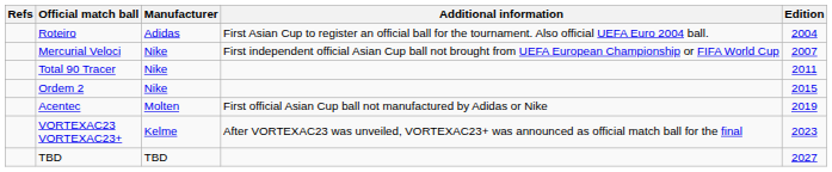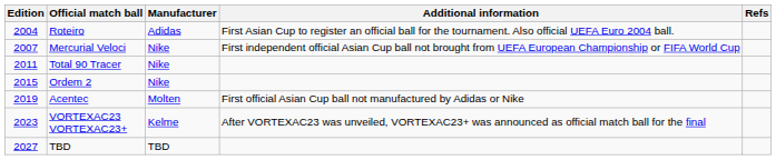columns swapped: Edition <-> Refs
